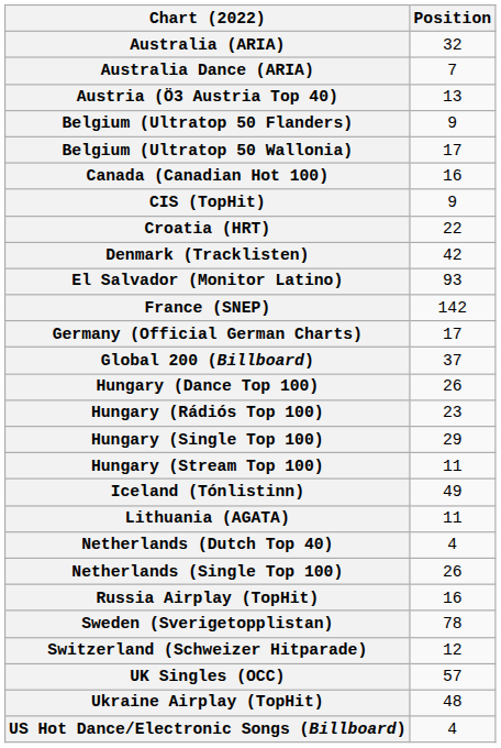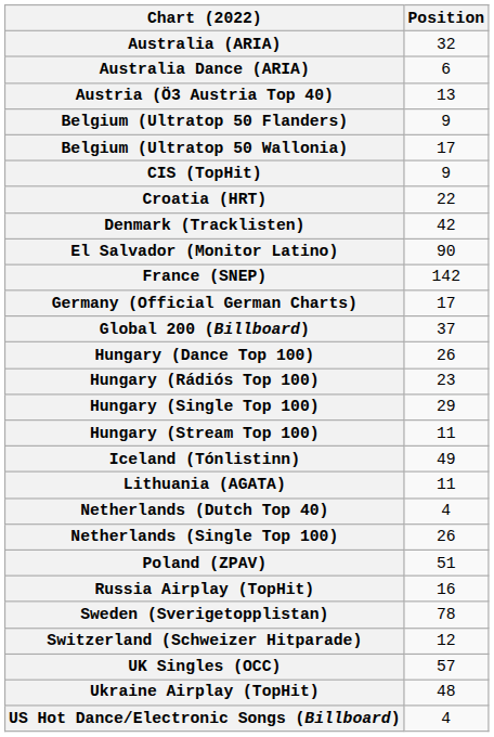Australia Dance (ARIA) | Position: 7 -> 6
- row: Canada (Canadian Hot 100) | 16
El Salvador (Monitor Latino) | Position: 93 -> 90
+ row: Poland (ZPAV) | 51
